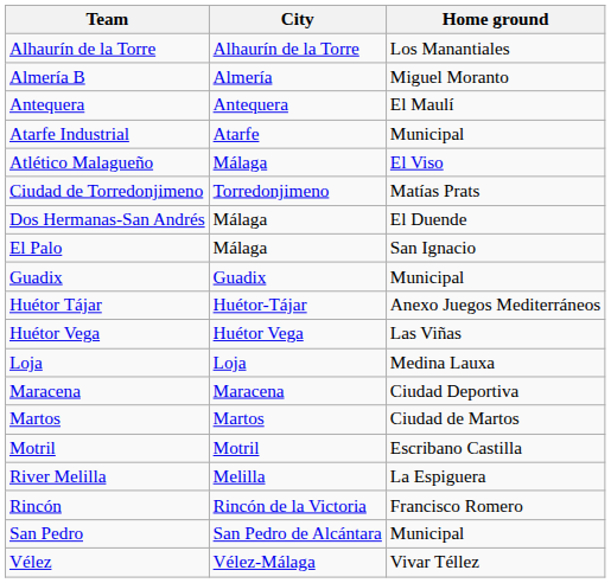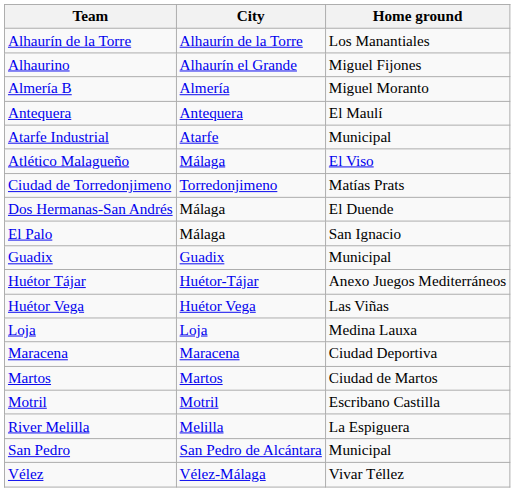+ row: Alhaurino | Alhaurín el Grande | Miguel Fijones
- row: Rincón | Rincón de la Victoria | Francisco Romero
